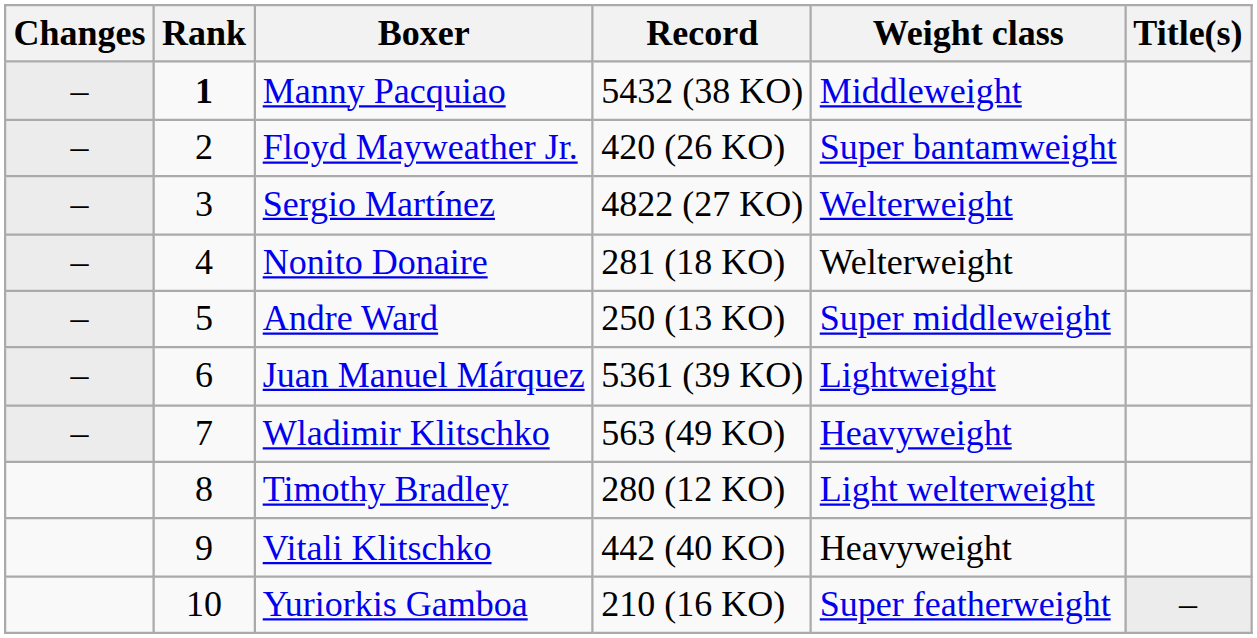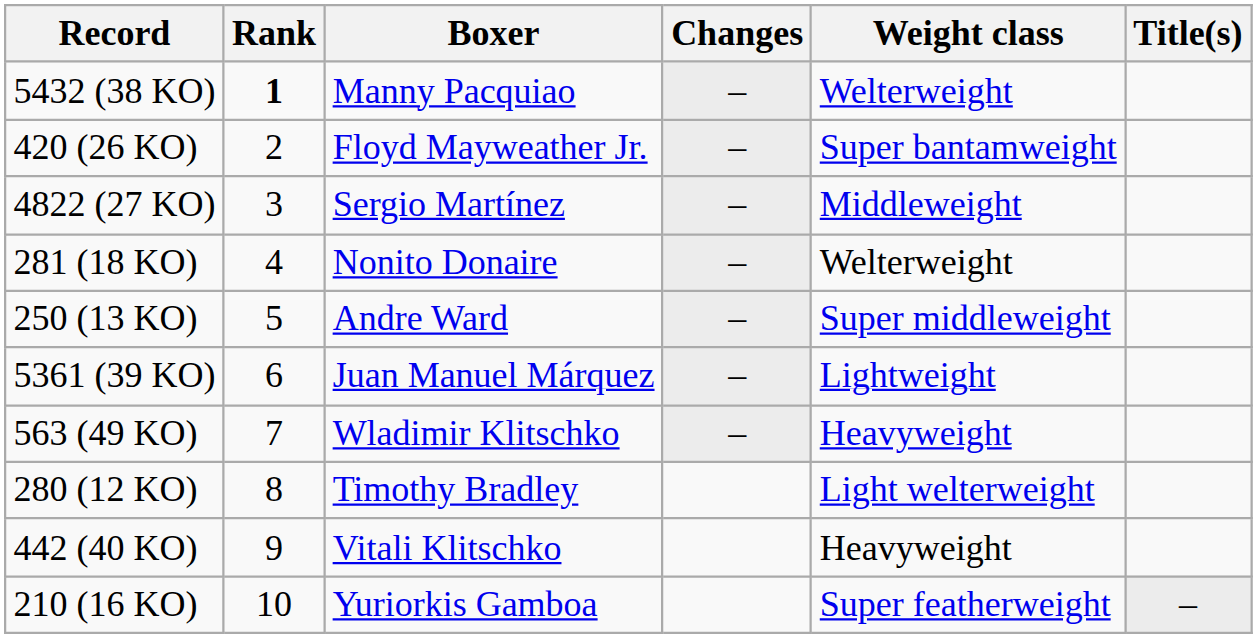columns swapped: Changes <-> Record
Manny Pacquiao | Weight class: Middleweight -> Welterweight
Sergio Martínez | Weight class: Welterweight -> Middleweight
